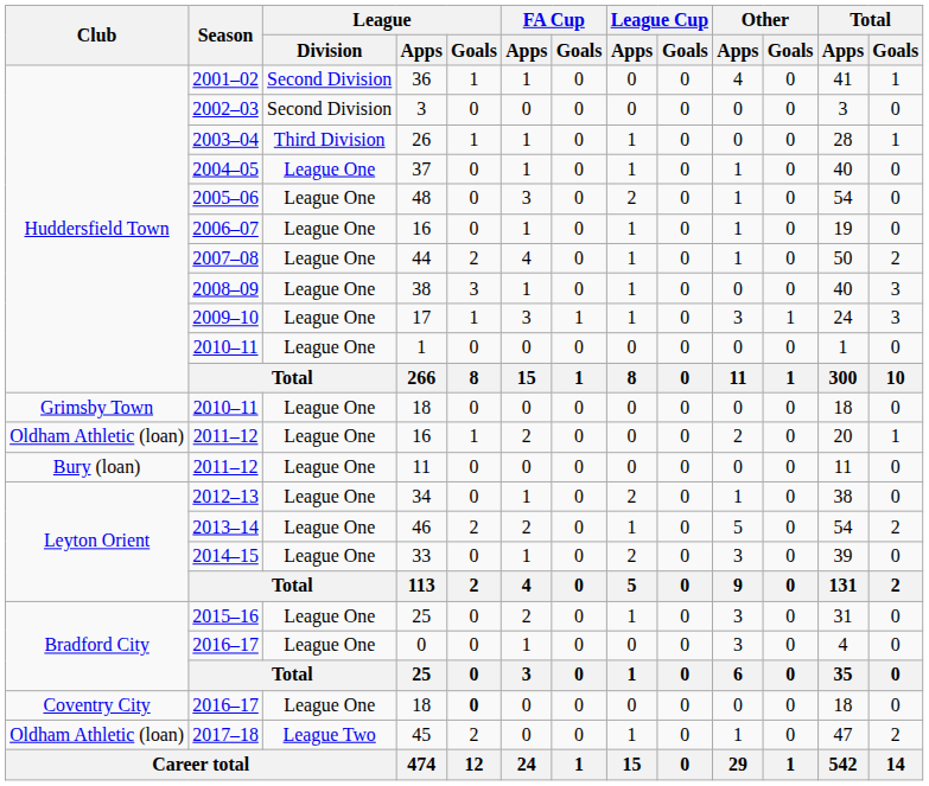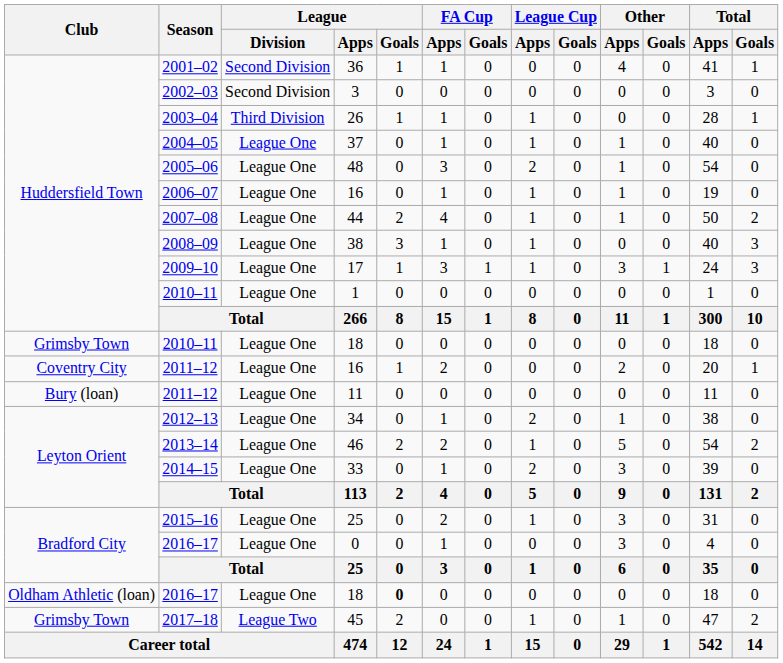2011–12 / 16 | Club: Oldham Athletic (loan) -> Coventry City
2016–17 / 18 | Club: Coventry City -> Oldham Athletic (loan)
45 | Club: Oldham Athletic (loan) -> Grimsby Town
